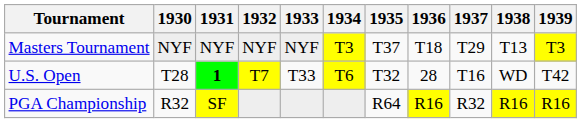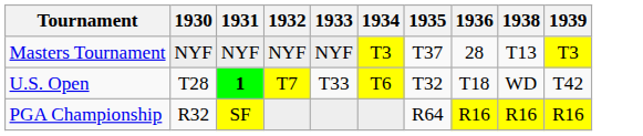- column: 1937 | T29 | T16 | R32
Masters Tournament | 1936: T18 -> 28
U.S. Open | 1936: 28 -> T18
